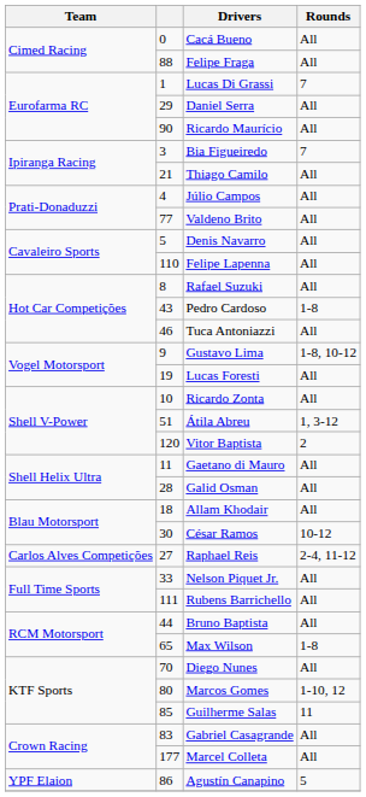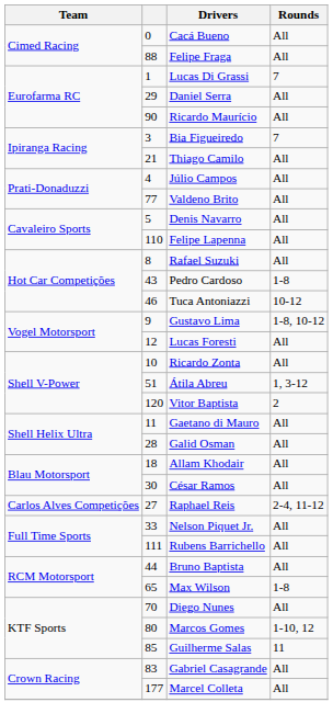Tuca Antoniazzi | Rounds: All -> 10-12
Lucas Foresti | column 2: 19 -> 12
César Ramos | Rounds: 10-12 -> All
- row: YPF Elaion | 86 | Agustín Canapino | 5
